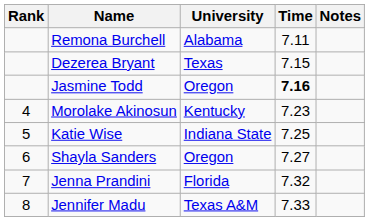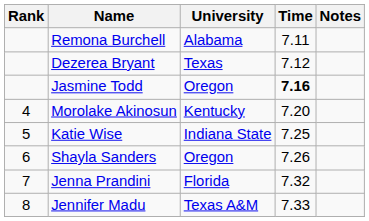Dezerea Bryant | Time: 7.15 -> 7.12
Morolake Akinosun | Time: 7.23 -> 7.20
Shayla Sanders | Time: 7.27 -> 7.26
